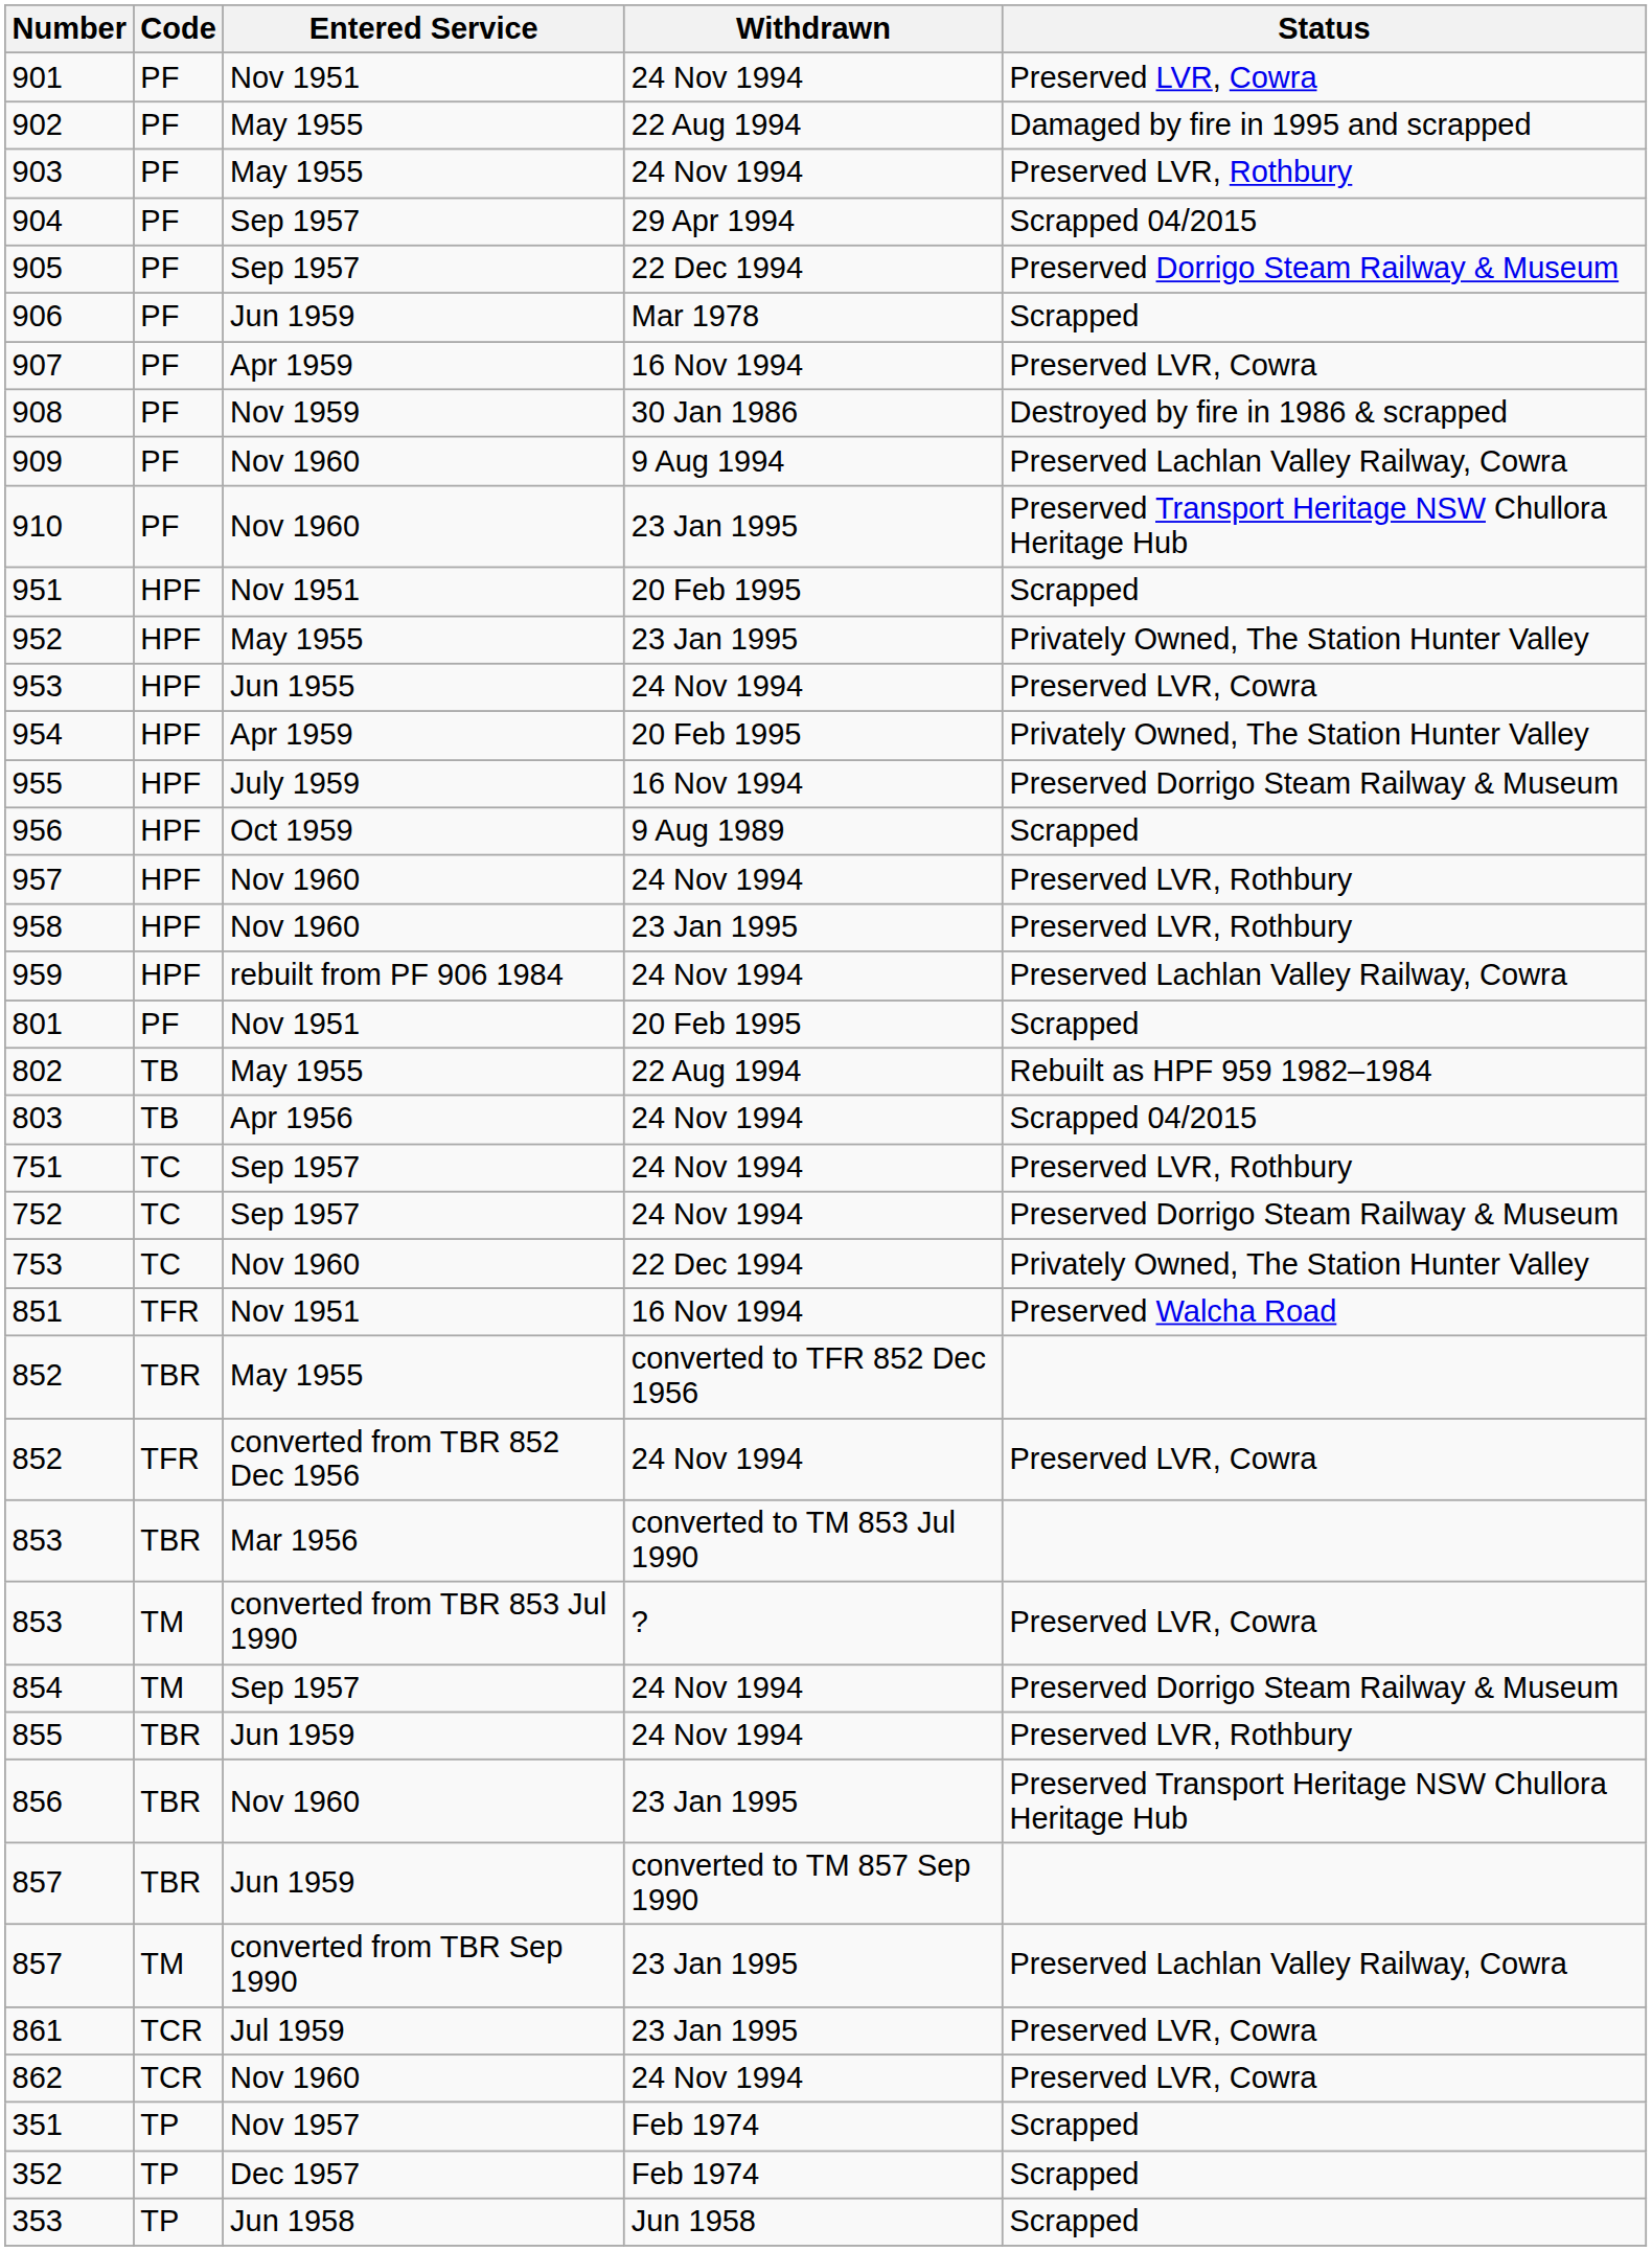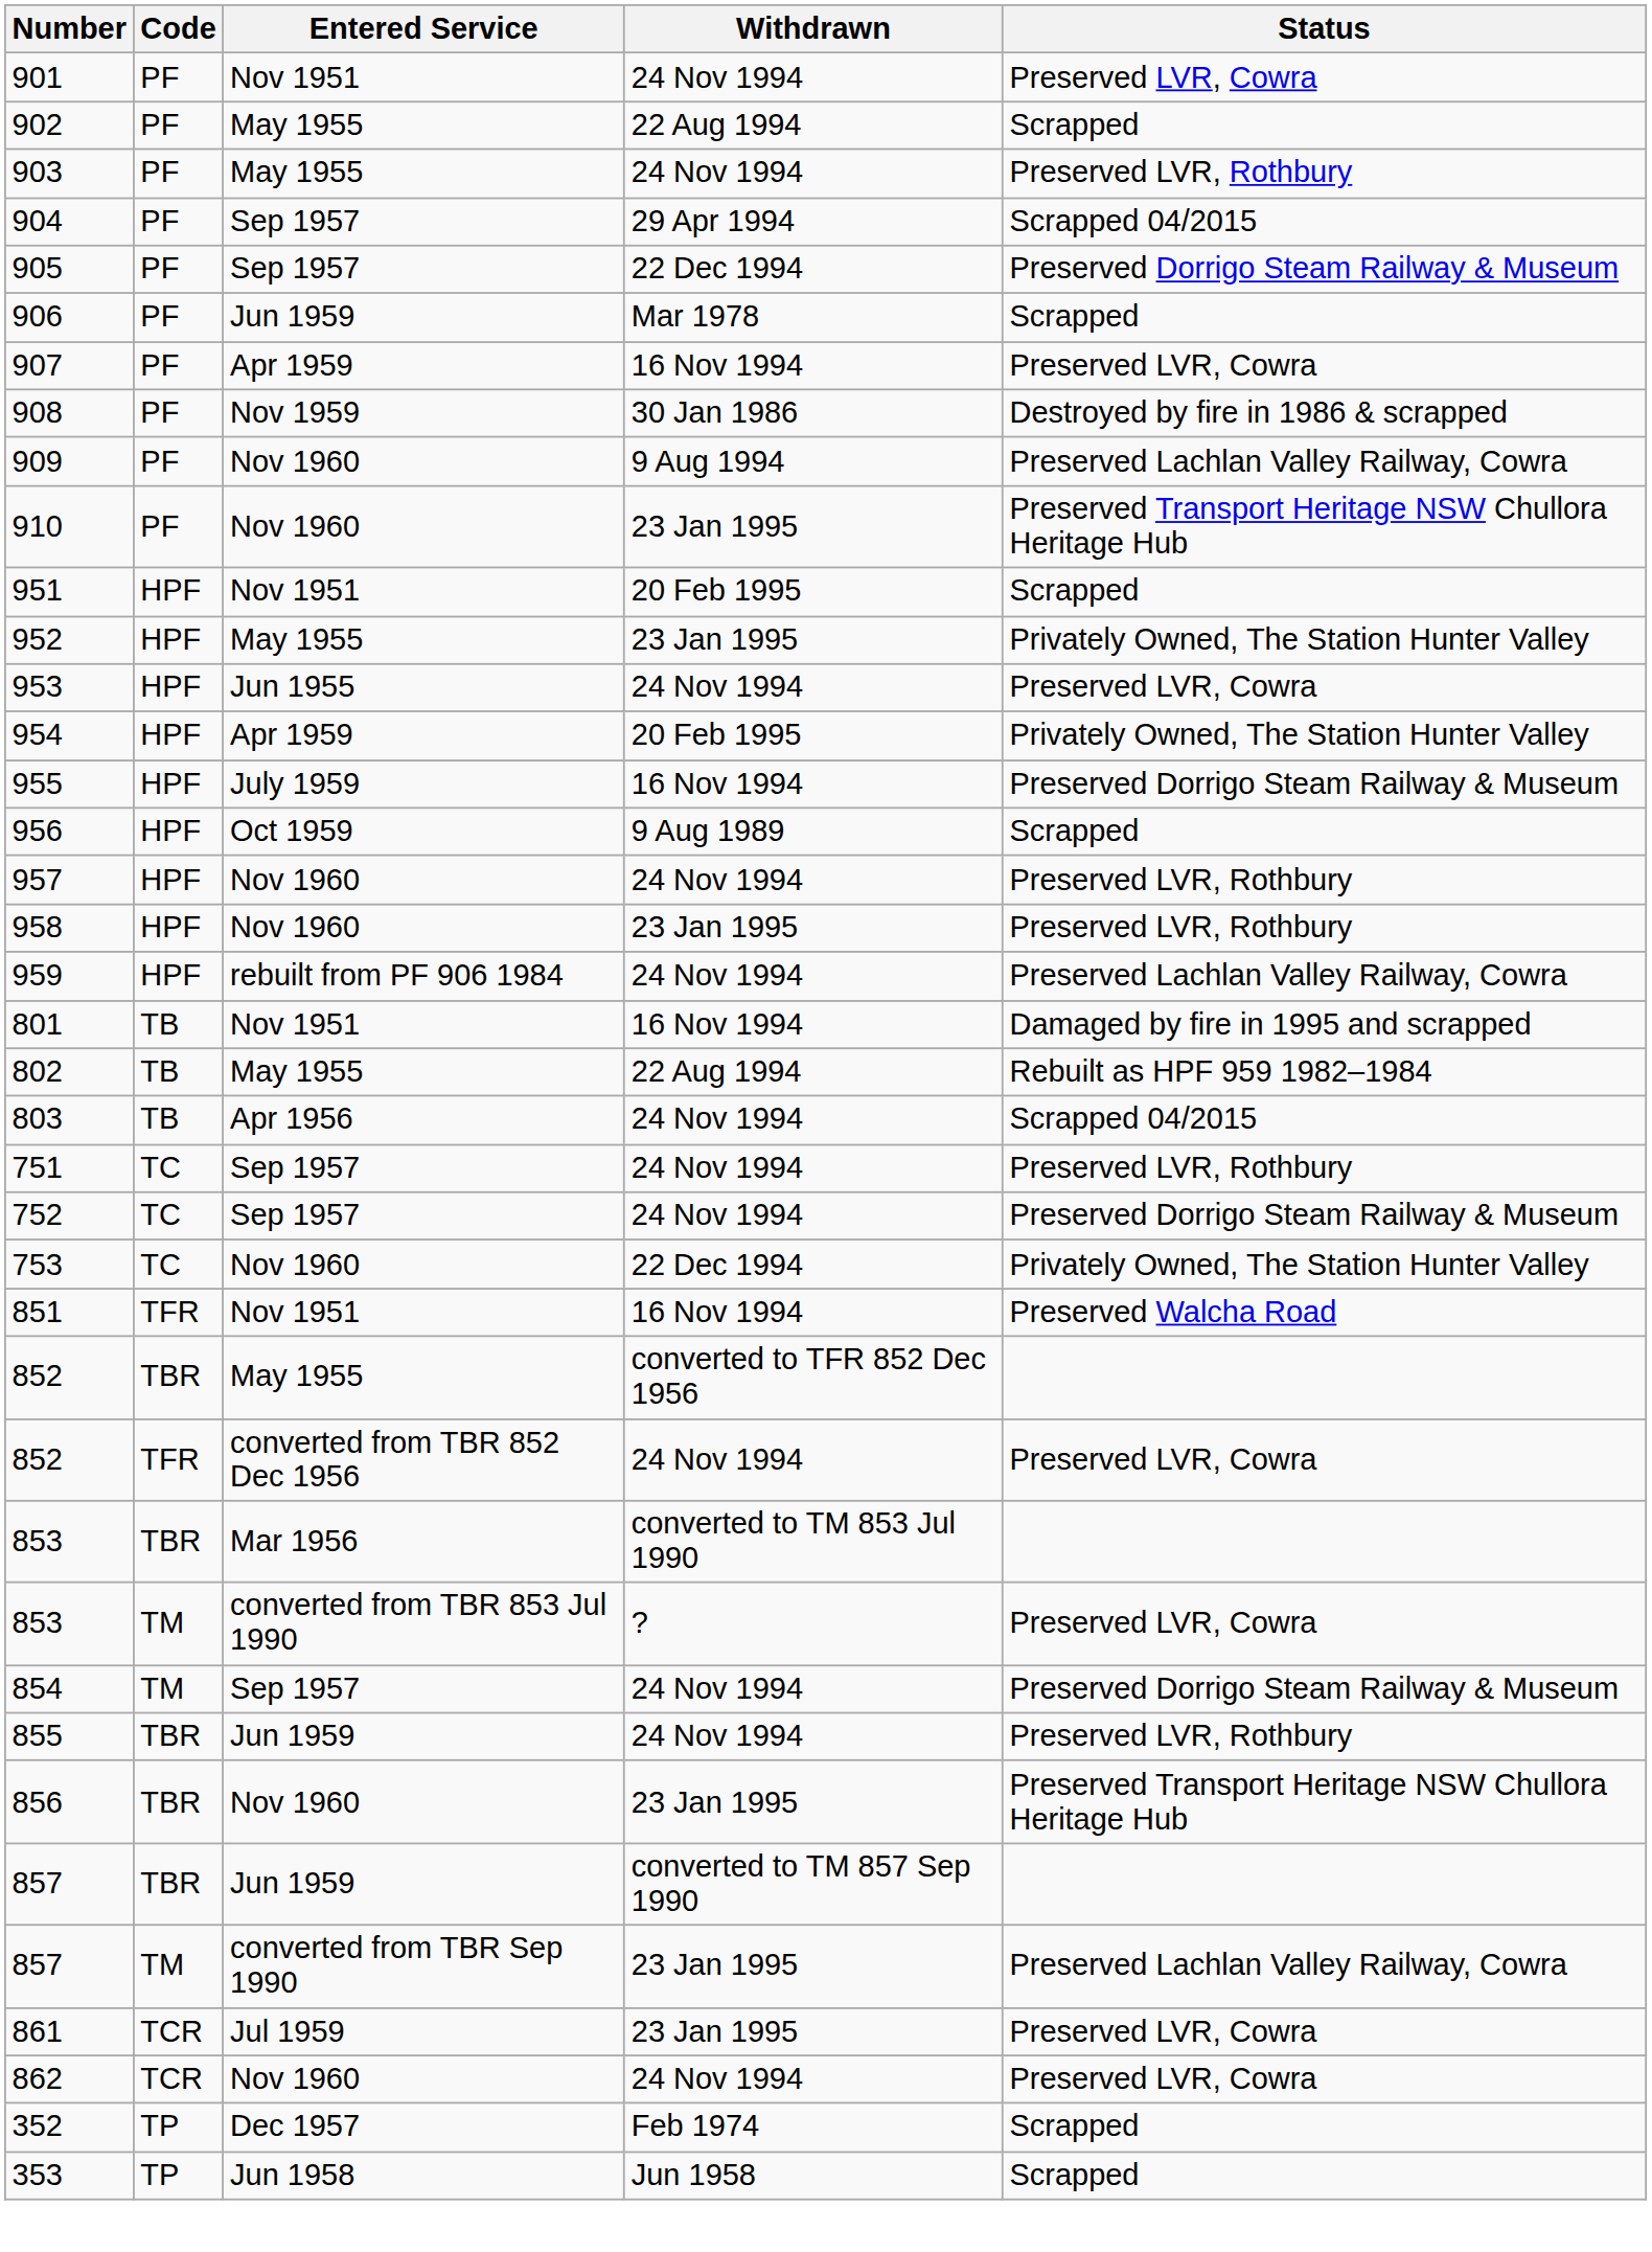902 | Status: Damaged by fire in 1995 and scrapped -> Scrapped
801 | Code: PF -> TB
801 | Withdrawn: 20 Feb 1995 -> 16 Nov 1994
801 | Status: Scrapped -> Damaged by fire in 1995 and scrapped
- row: 351 | TP | Nov 1957 | Feb 1974 | Scrapped
